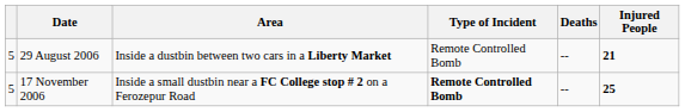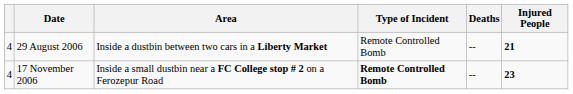29 August 2006 | column 1: 5 -> 4
17 November 2006 | column 1: 5 -> 4
17 November 2006 | Injured People: 25 -> 23
